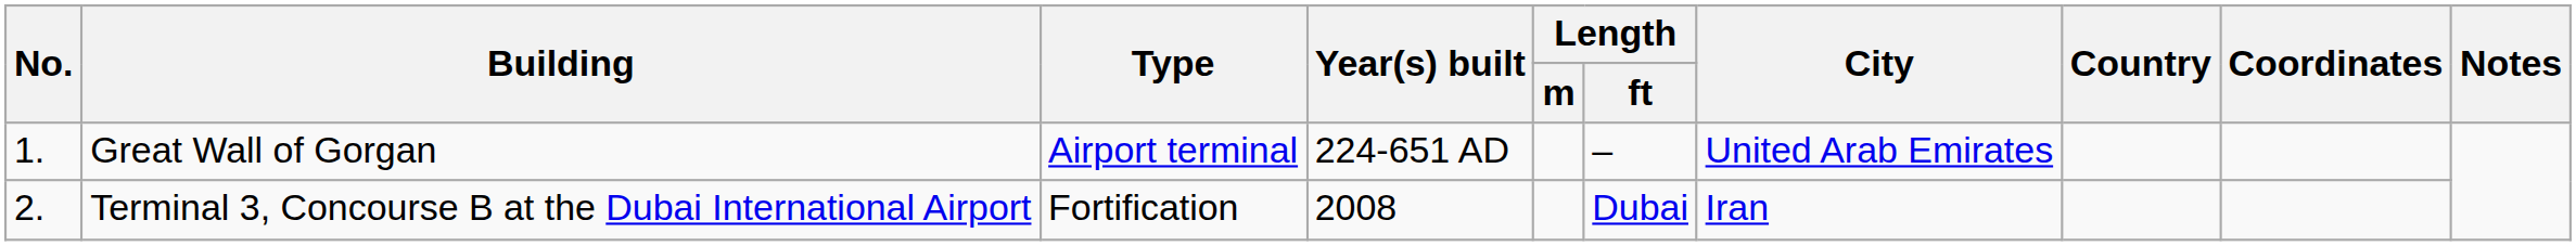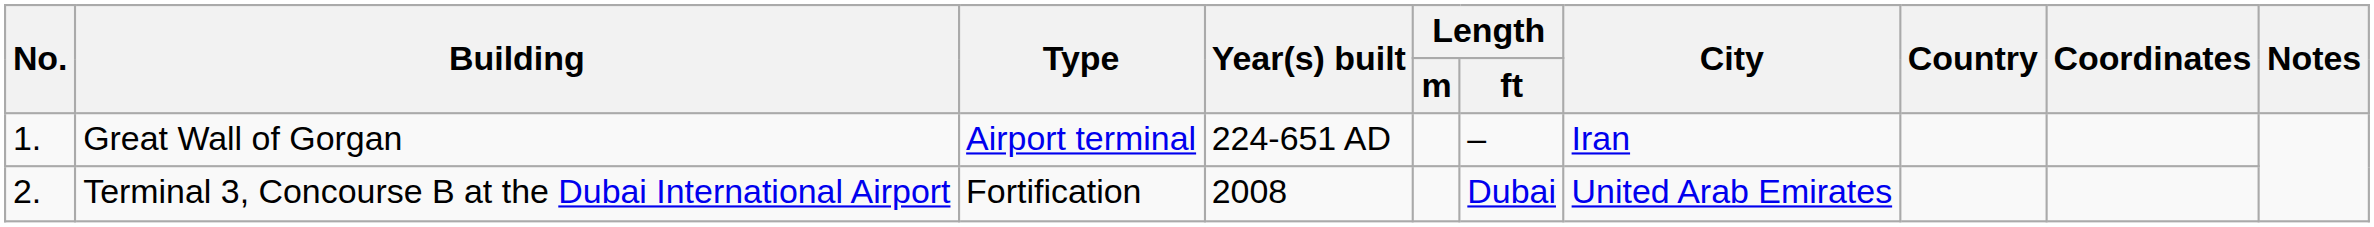Great Wall of Gorgan | City: United Arab Emirates -> Iran
Terminal 3, Concourse B at the Dubai International Airport | City: Iran -> United Arab Emirates
